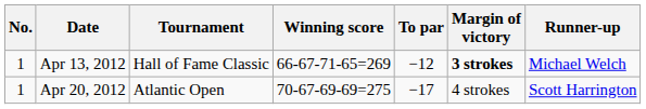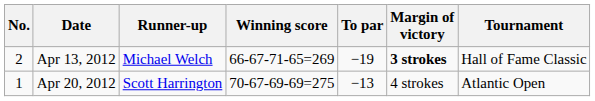columns swapped: Tournament <-> Runner-up
Apr 13, 2012 | No.: 1 -> 2
Apr 13, 2012 | To par: −12 -> −19
Apr 20, 2012 | To par: −17 -> −13
